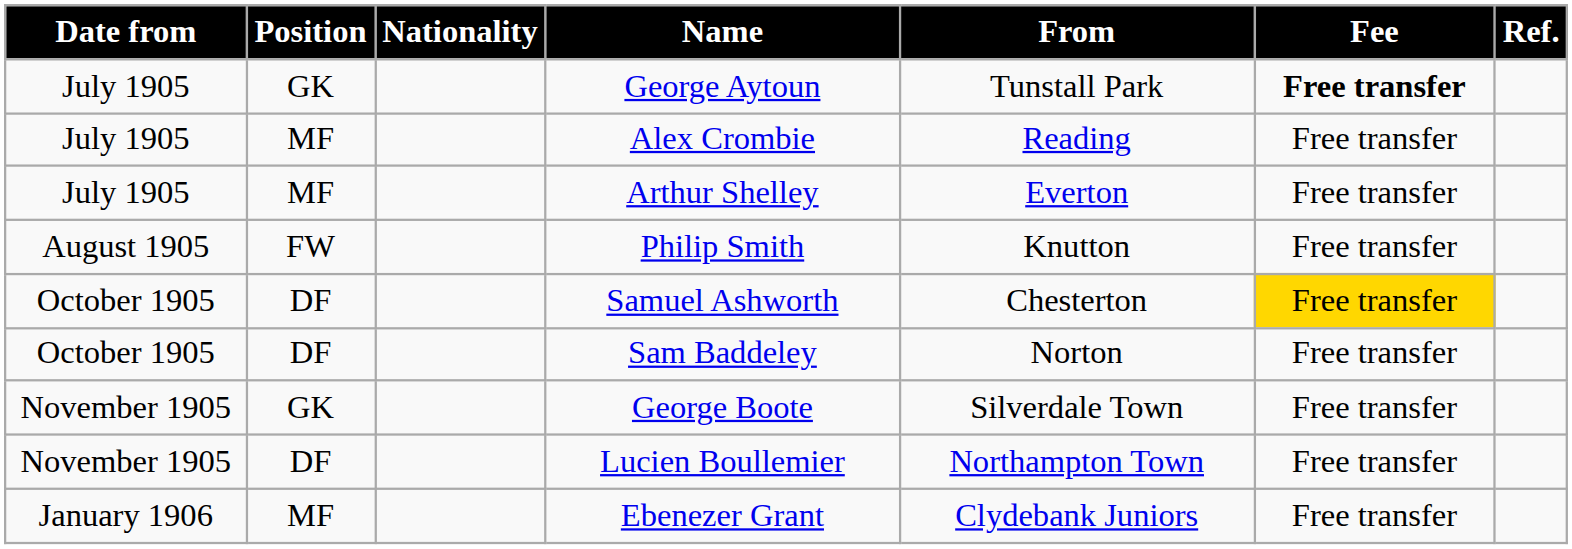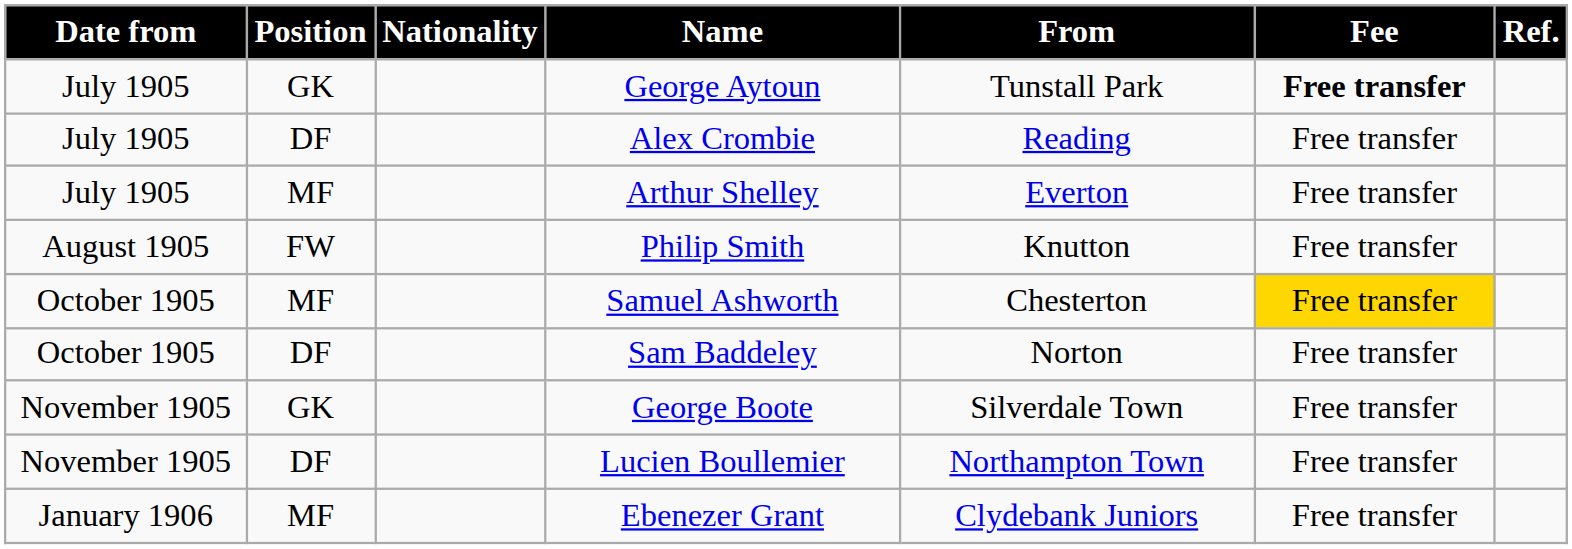Alex Crombie | Position: MF -> DF
Samuel Ashworth | Position: DF -> MF
